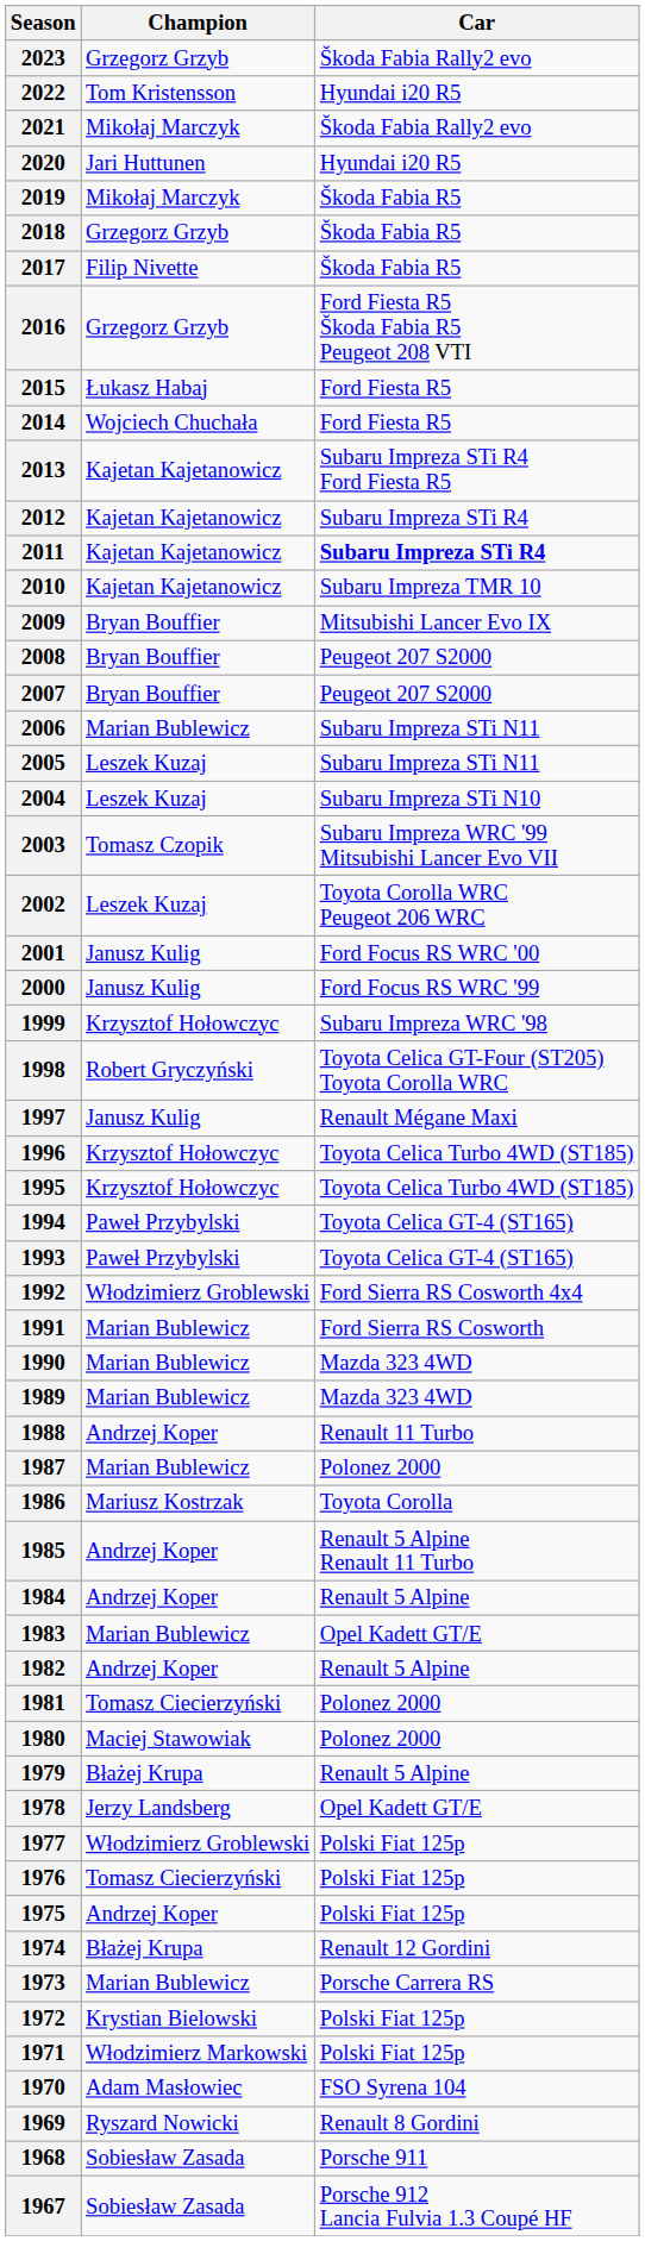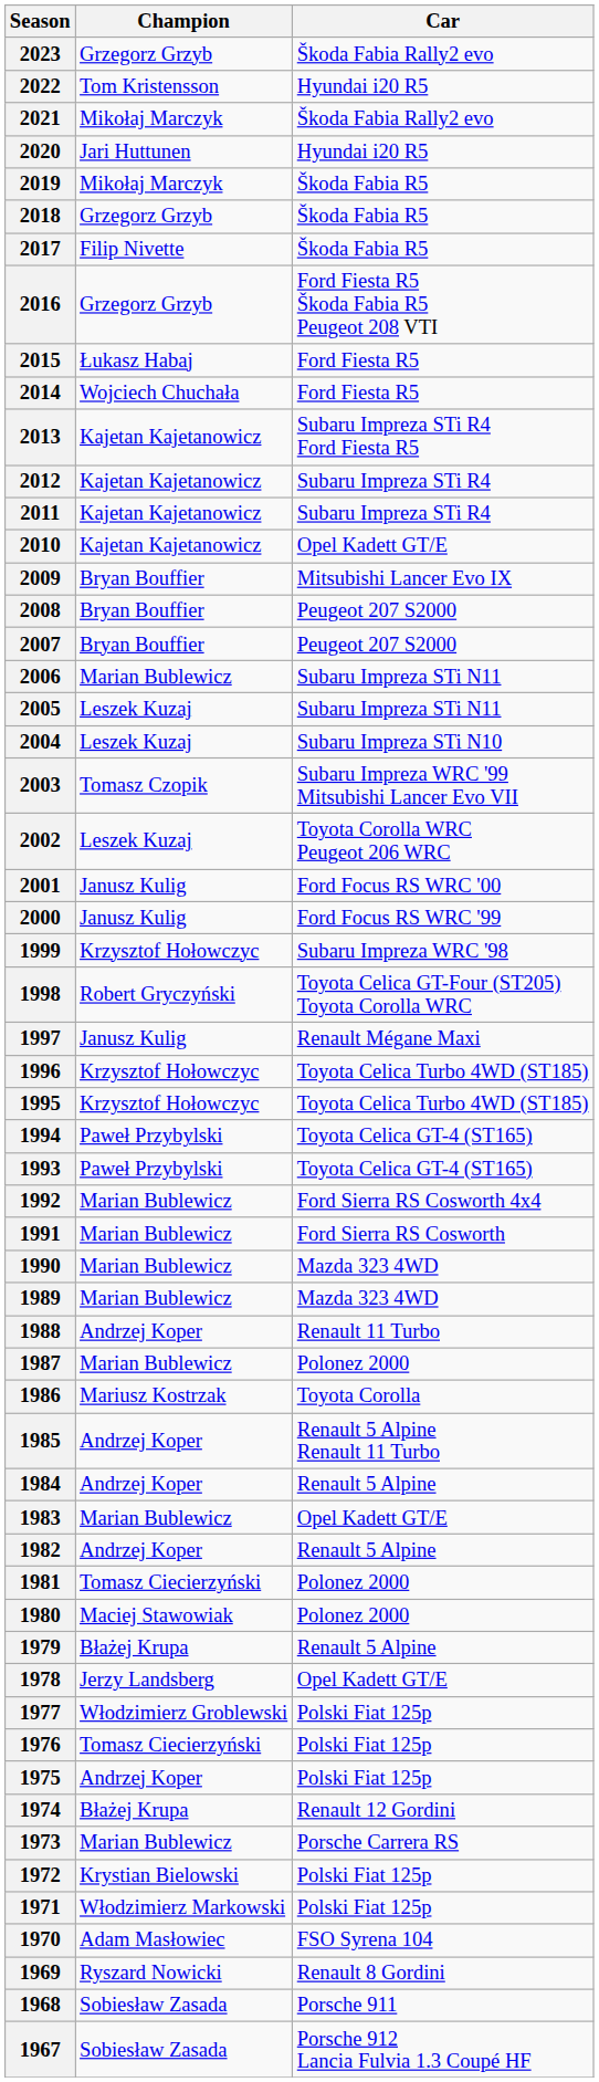2011 | Car: bold -> normal
2010 | Car: Subaru Impreza TMR 10 -> Opel Kadett GT/E
1992 | Champion: Włodzimierz Groblewski -> Marian Bublewicz
